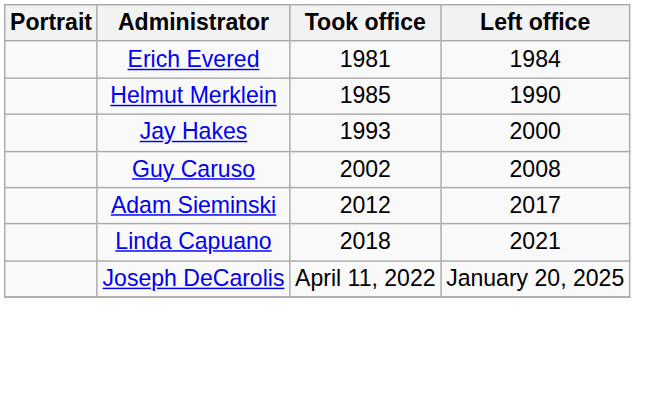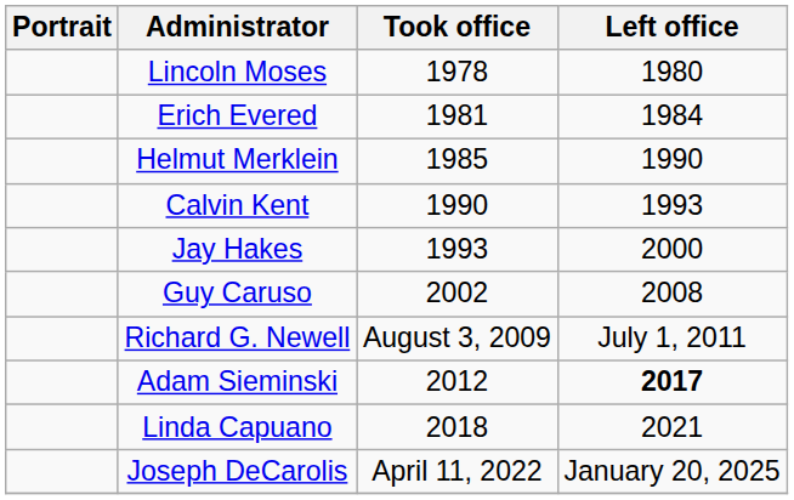+ row: Lincoln Moses | 1978 | 1980
+ row: Calvin Kent | 1990 | 1993
+ row: Richard G. Newell | August 3, 2009 | July 1, 2011
Adam Sieminski | Left office: normal -> bold
